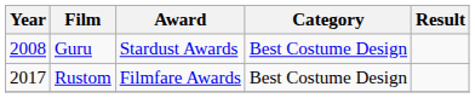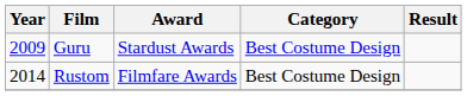Guru | Year: 2008 -> 2009
Rustom | Year: 2017 -> 2014
